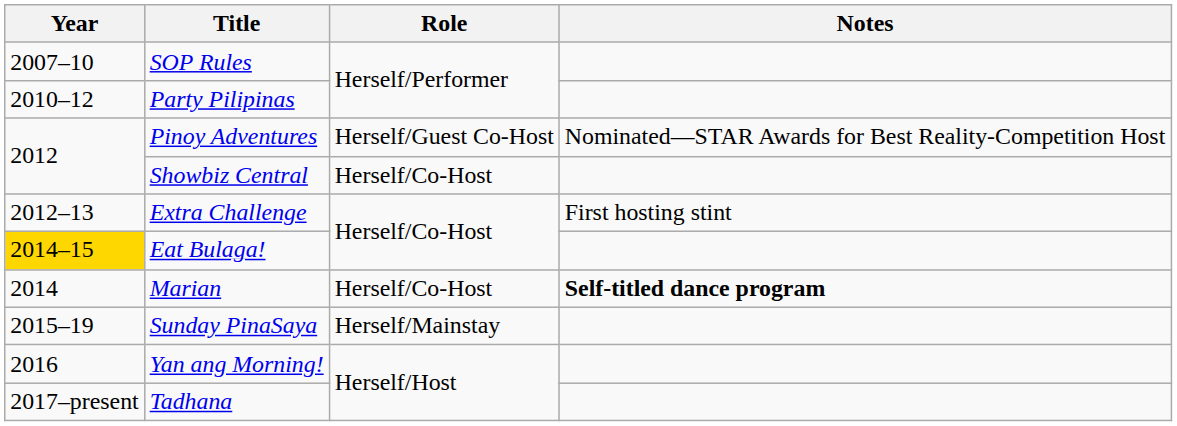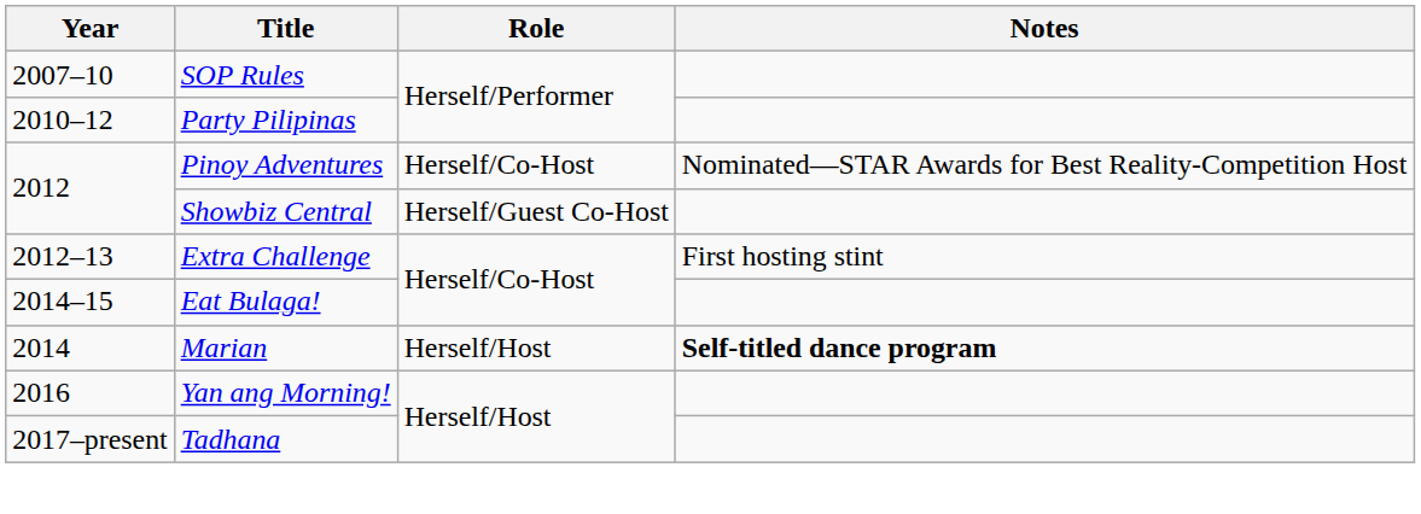Pinoy Adventures | Role: Herself/Guest Co-Host -> Herself/Co-Host
Showbiz Central | Role: Herself/Co-Host -> Herself/Guest Co-Host
Eat Bulaga! | Year: gold background -> no background
Marian | Role: Herself/Co-Host -> Herself/Host
- row: 2015–19 | Sunday PinaSaya | Herself/Mainstay
